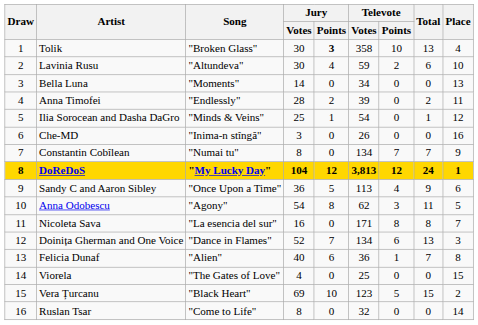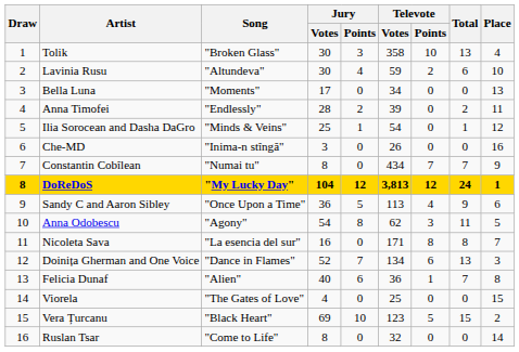Tolik | Jury / Points: bold -> normal
Bella Luna | Jury / Votes: 14 -> 17
Constantin Cobîlean | Televote / Votes: 134 -> 434
